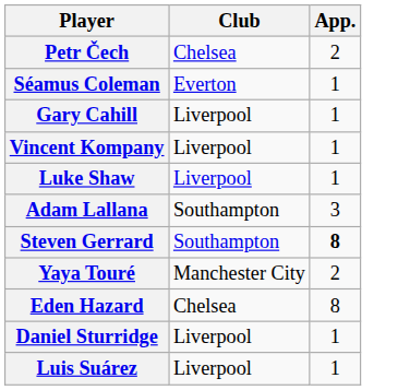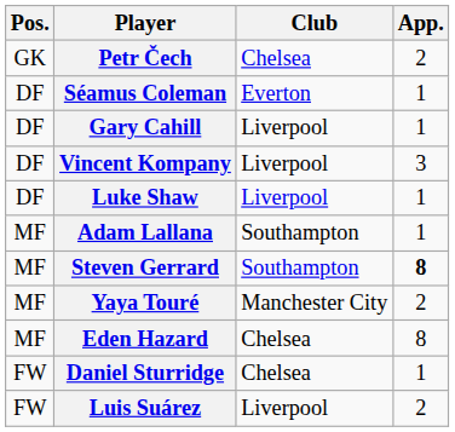+ column: Pos. | GK | DF | DF | DF | DF | MF | MF | MF | MF | FW | FW
Vincent Kompany | App.: 1 -> 3
Adam Lallana | App.: 3 -> 1
Daniel Sturridge | Club: Liverpool -> Chelsea
Luis Suárez | App.: 1 -> 2
